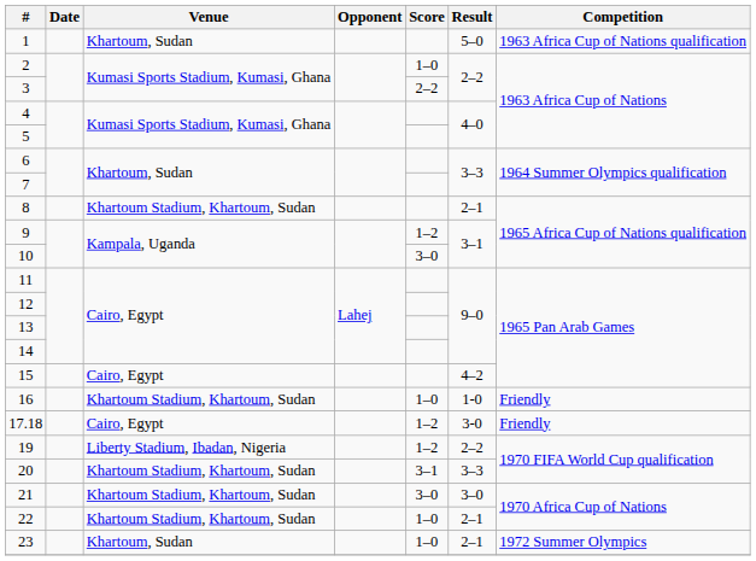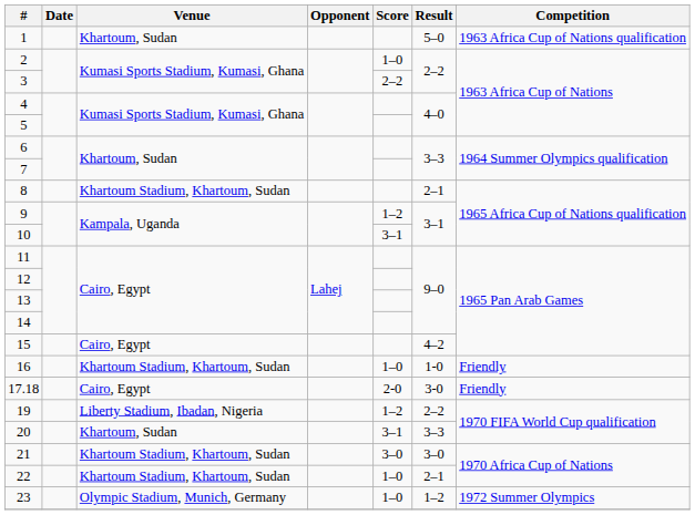10 | Score: 3–0 -> 3–1
17.18 | Score: 1–2 -> 2-0
20 | Venue: Khartoum Stadium, Khartoum, Sudan -> Khartoum, Sudan
23 | Venue: Khartoum, Sudan -> Olympic Stadium, Munich, Germany
23 | Result: 2–1 -> 1–2
